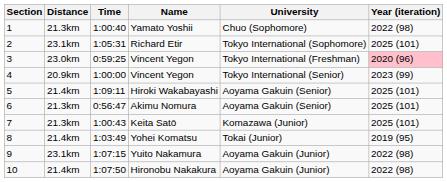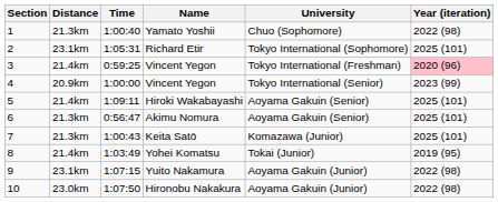3 / Vincent Yegon | Distance: 23.0km -> 21.4km
Hironobu Nakakura | Distance: 21.4km -> 23.0km
